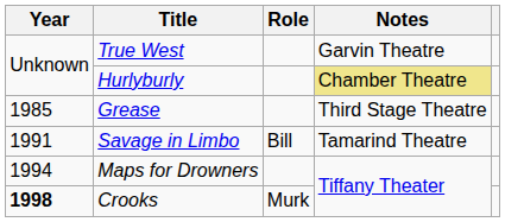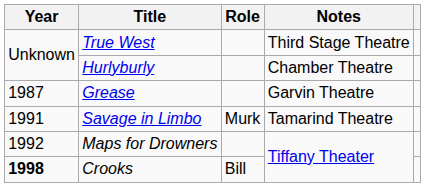True West | Notes: Garvin Theatre -> Third Stage Theatre
Hurlyburly | Notes: khaki background -> no background
Grease | Year: 1985 -> 1987
Grease | Notes: Third Stage Theatre -> Garvin Theatre
Savage in Limbo | Role: Bill -> Murk
Maps for Drowners | Year: 1994 -> 1992
Crooks | Role: Murk -> Bill
